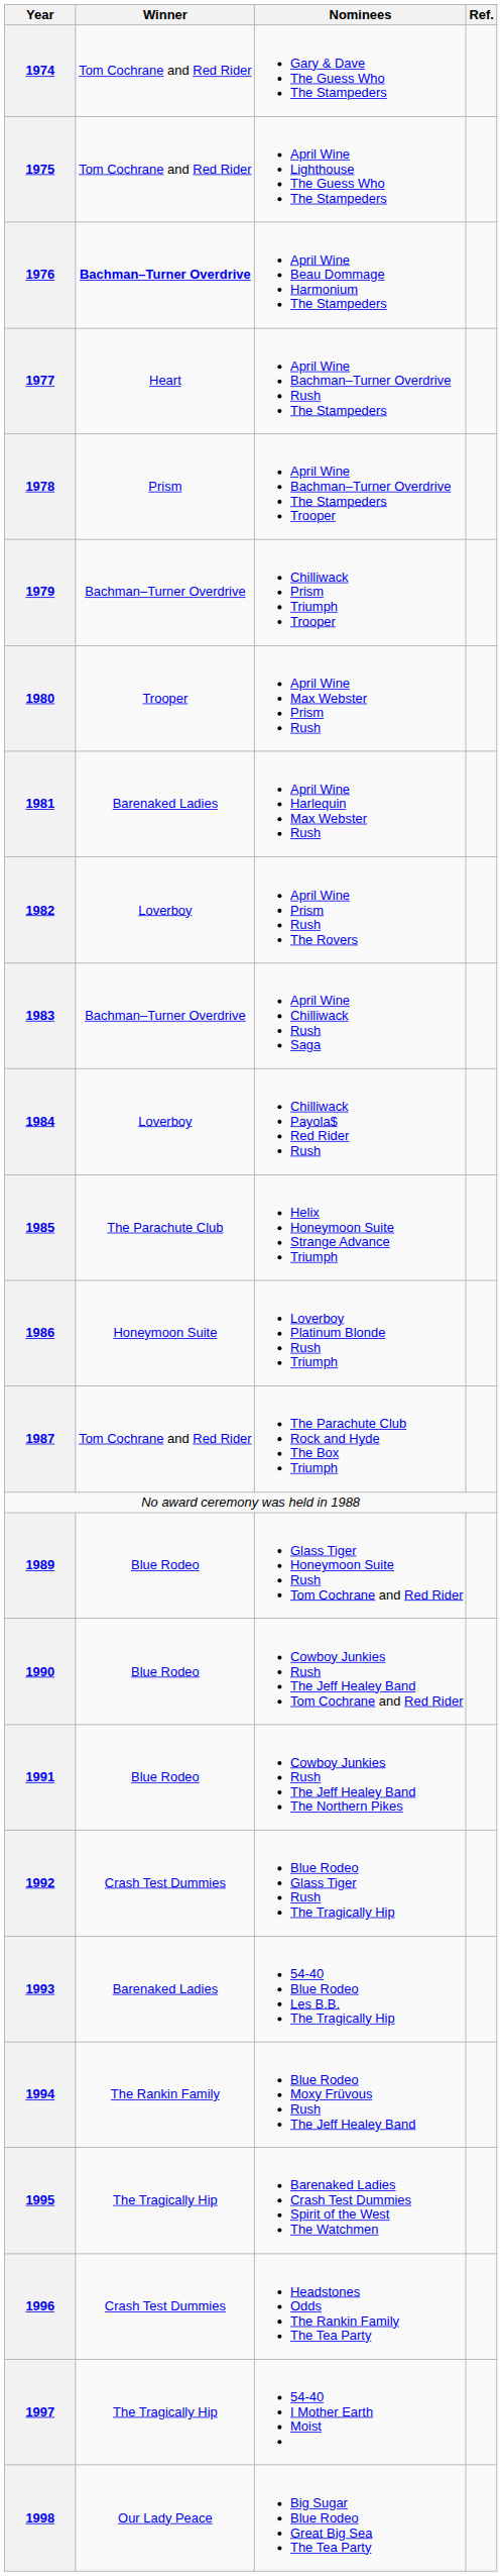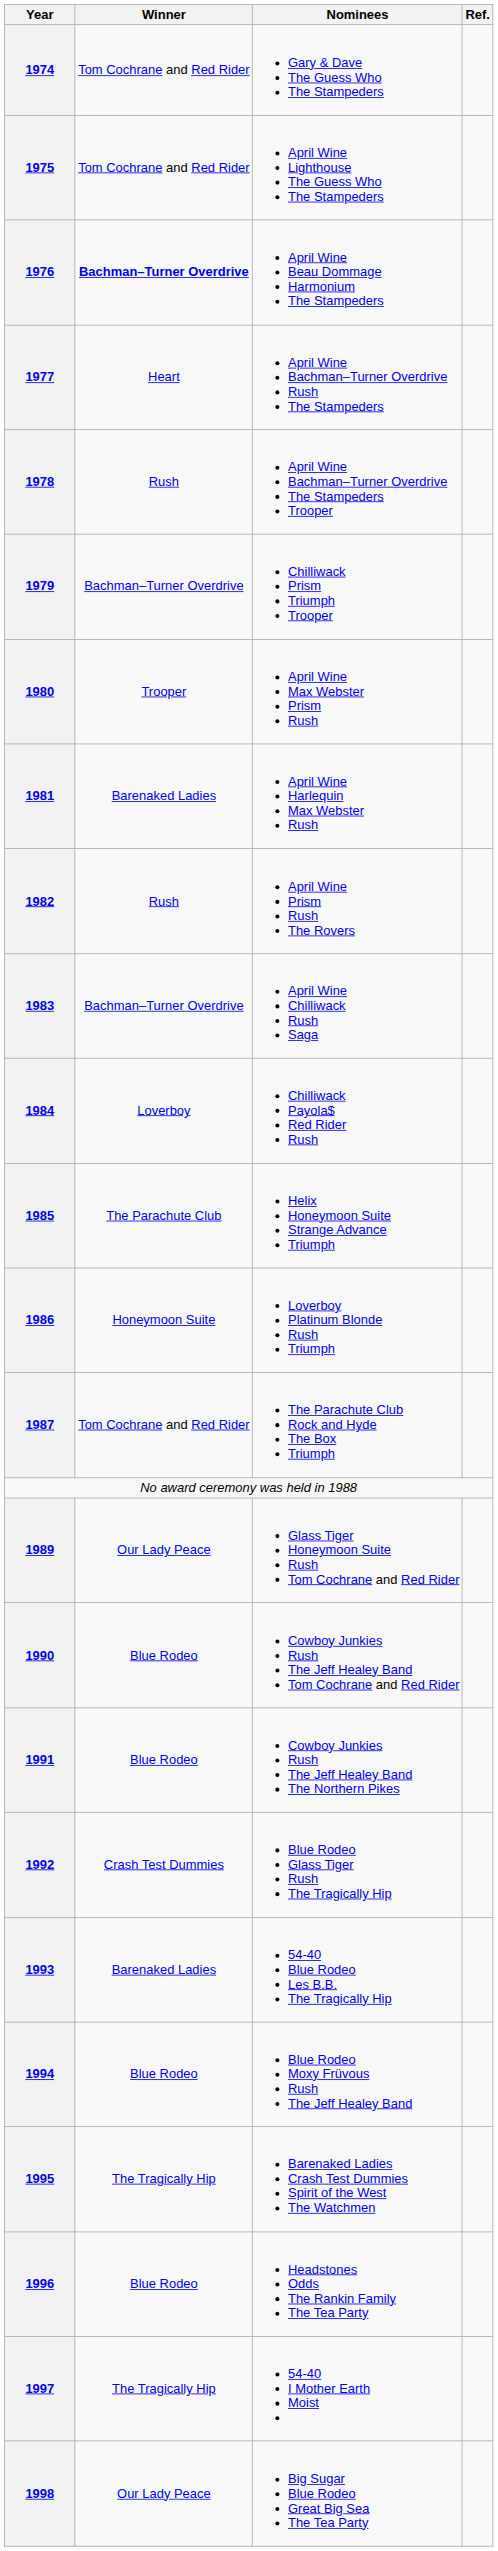1978 | Winner: Prism -> Rush
1982 | Winner: Loverboy -> Rush
1989 | Winner: Blue Rodeo -> Our Lady Peace
1994 | Winner: The Rankin Family -> Blue Rodeo
1996 | Winner: Crash Test Dummies -> Blue Rodeo
